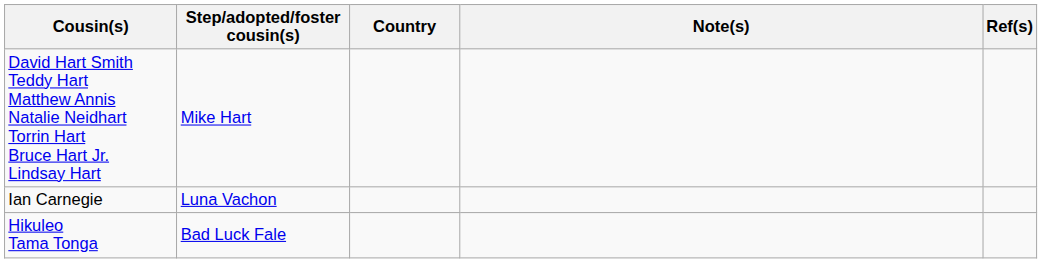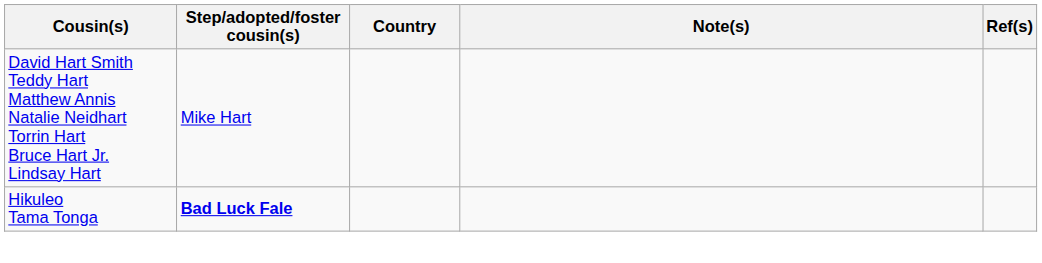- row: Ian Carnegie | Luna Vachon
Hikuleo Tama Tonga | Step/adopted/foster cousin(s): normal -> bold
